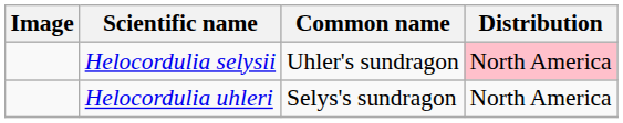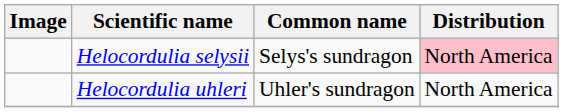Helocordulia selysii | Common name: Uhler's sundragon -> Selys's sundragon
Helocordulia uhleri | Common name: Selys's sundragon -> Uhler's sundragon
